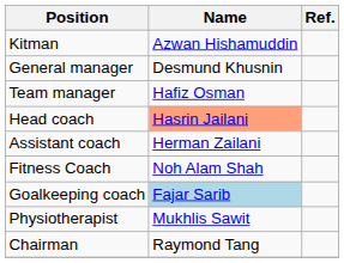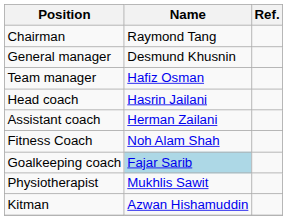rows swapped: Chairman <-> Kitman
Head coach | Name: lightsalmon background -> no background
